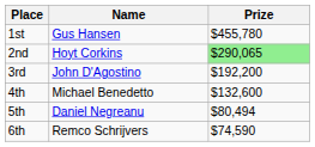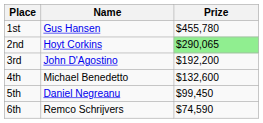5th | Prize: $80,494 -> $99,450
